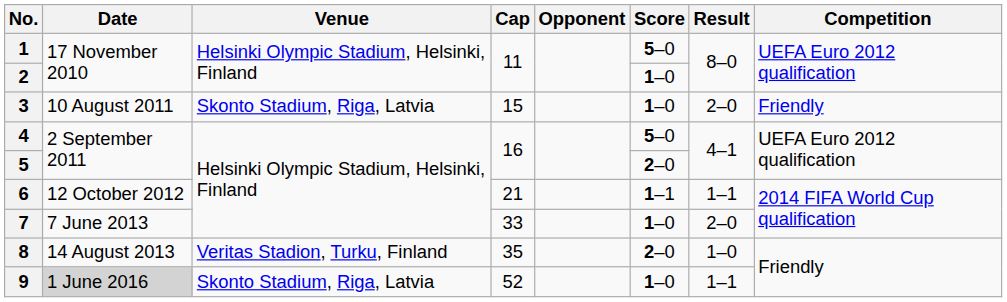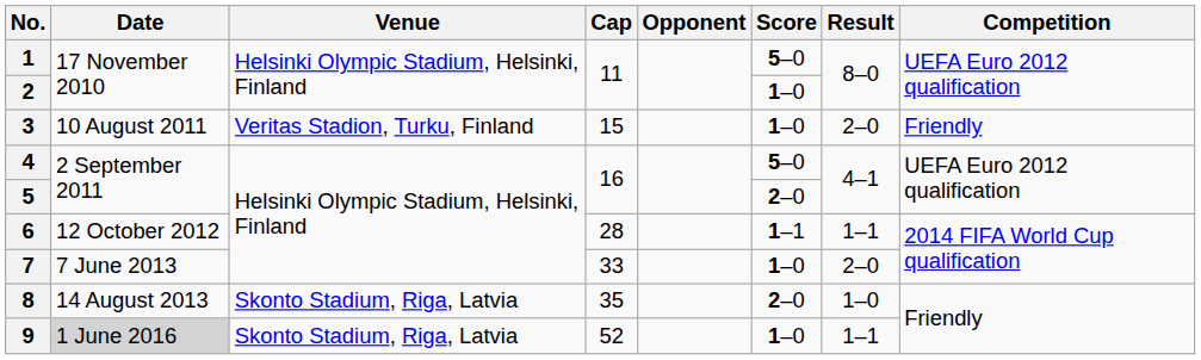3 | Venue: Skonto Stadium, Riga, Latvia -> Veritas Stadion, Turku, Finland
6 | Cap: 21 -> 28
8 | Venue: Veritas Stadion, Turku, Finland -> Skonto Stadium, Riga, Latvia
